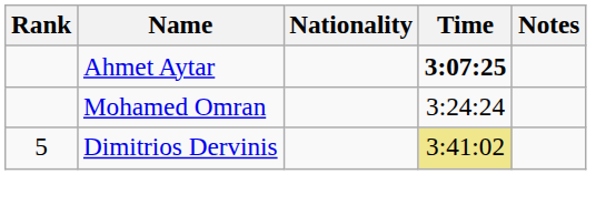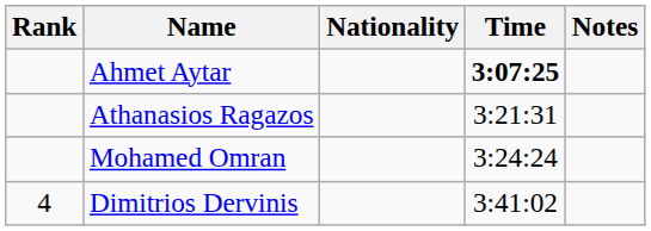+ row: Athanasios Ragazos | 3:21:31
Dimitrios Dervinis | Rank: 5 -> 4
Dimitrios Dervinis | Time: khaki background -> no background
